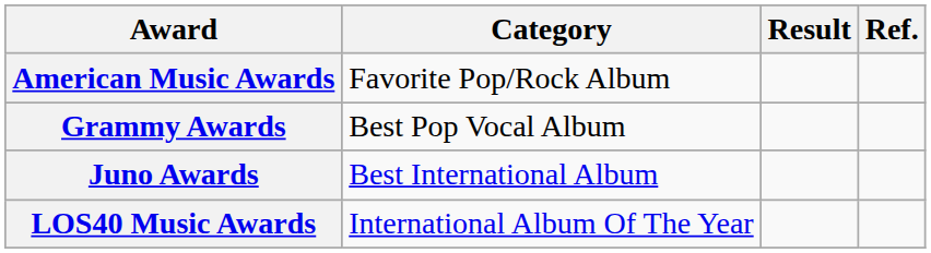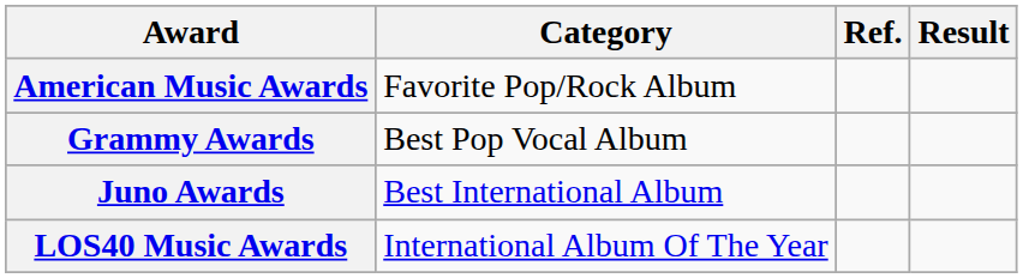columns swapped: Result <-> Ref.
